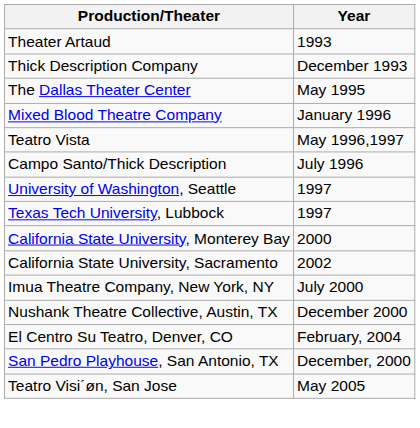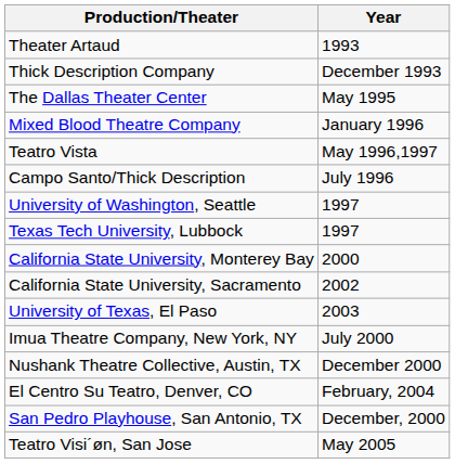+ row: University of Texas, El Paso | 2003
